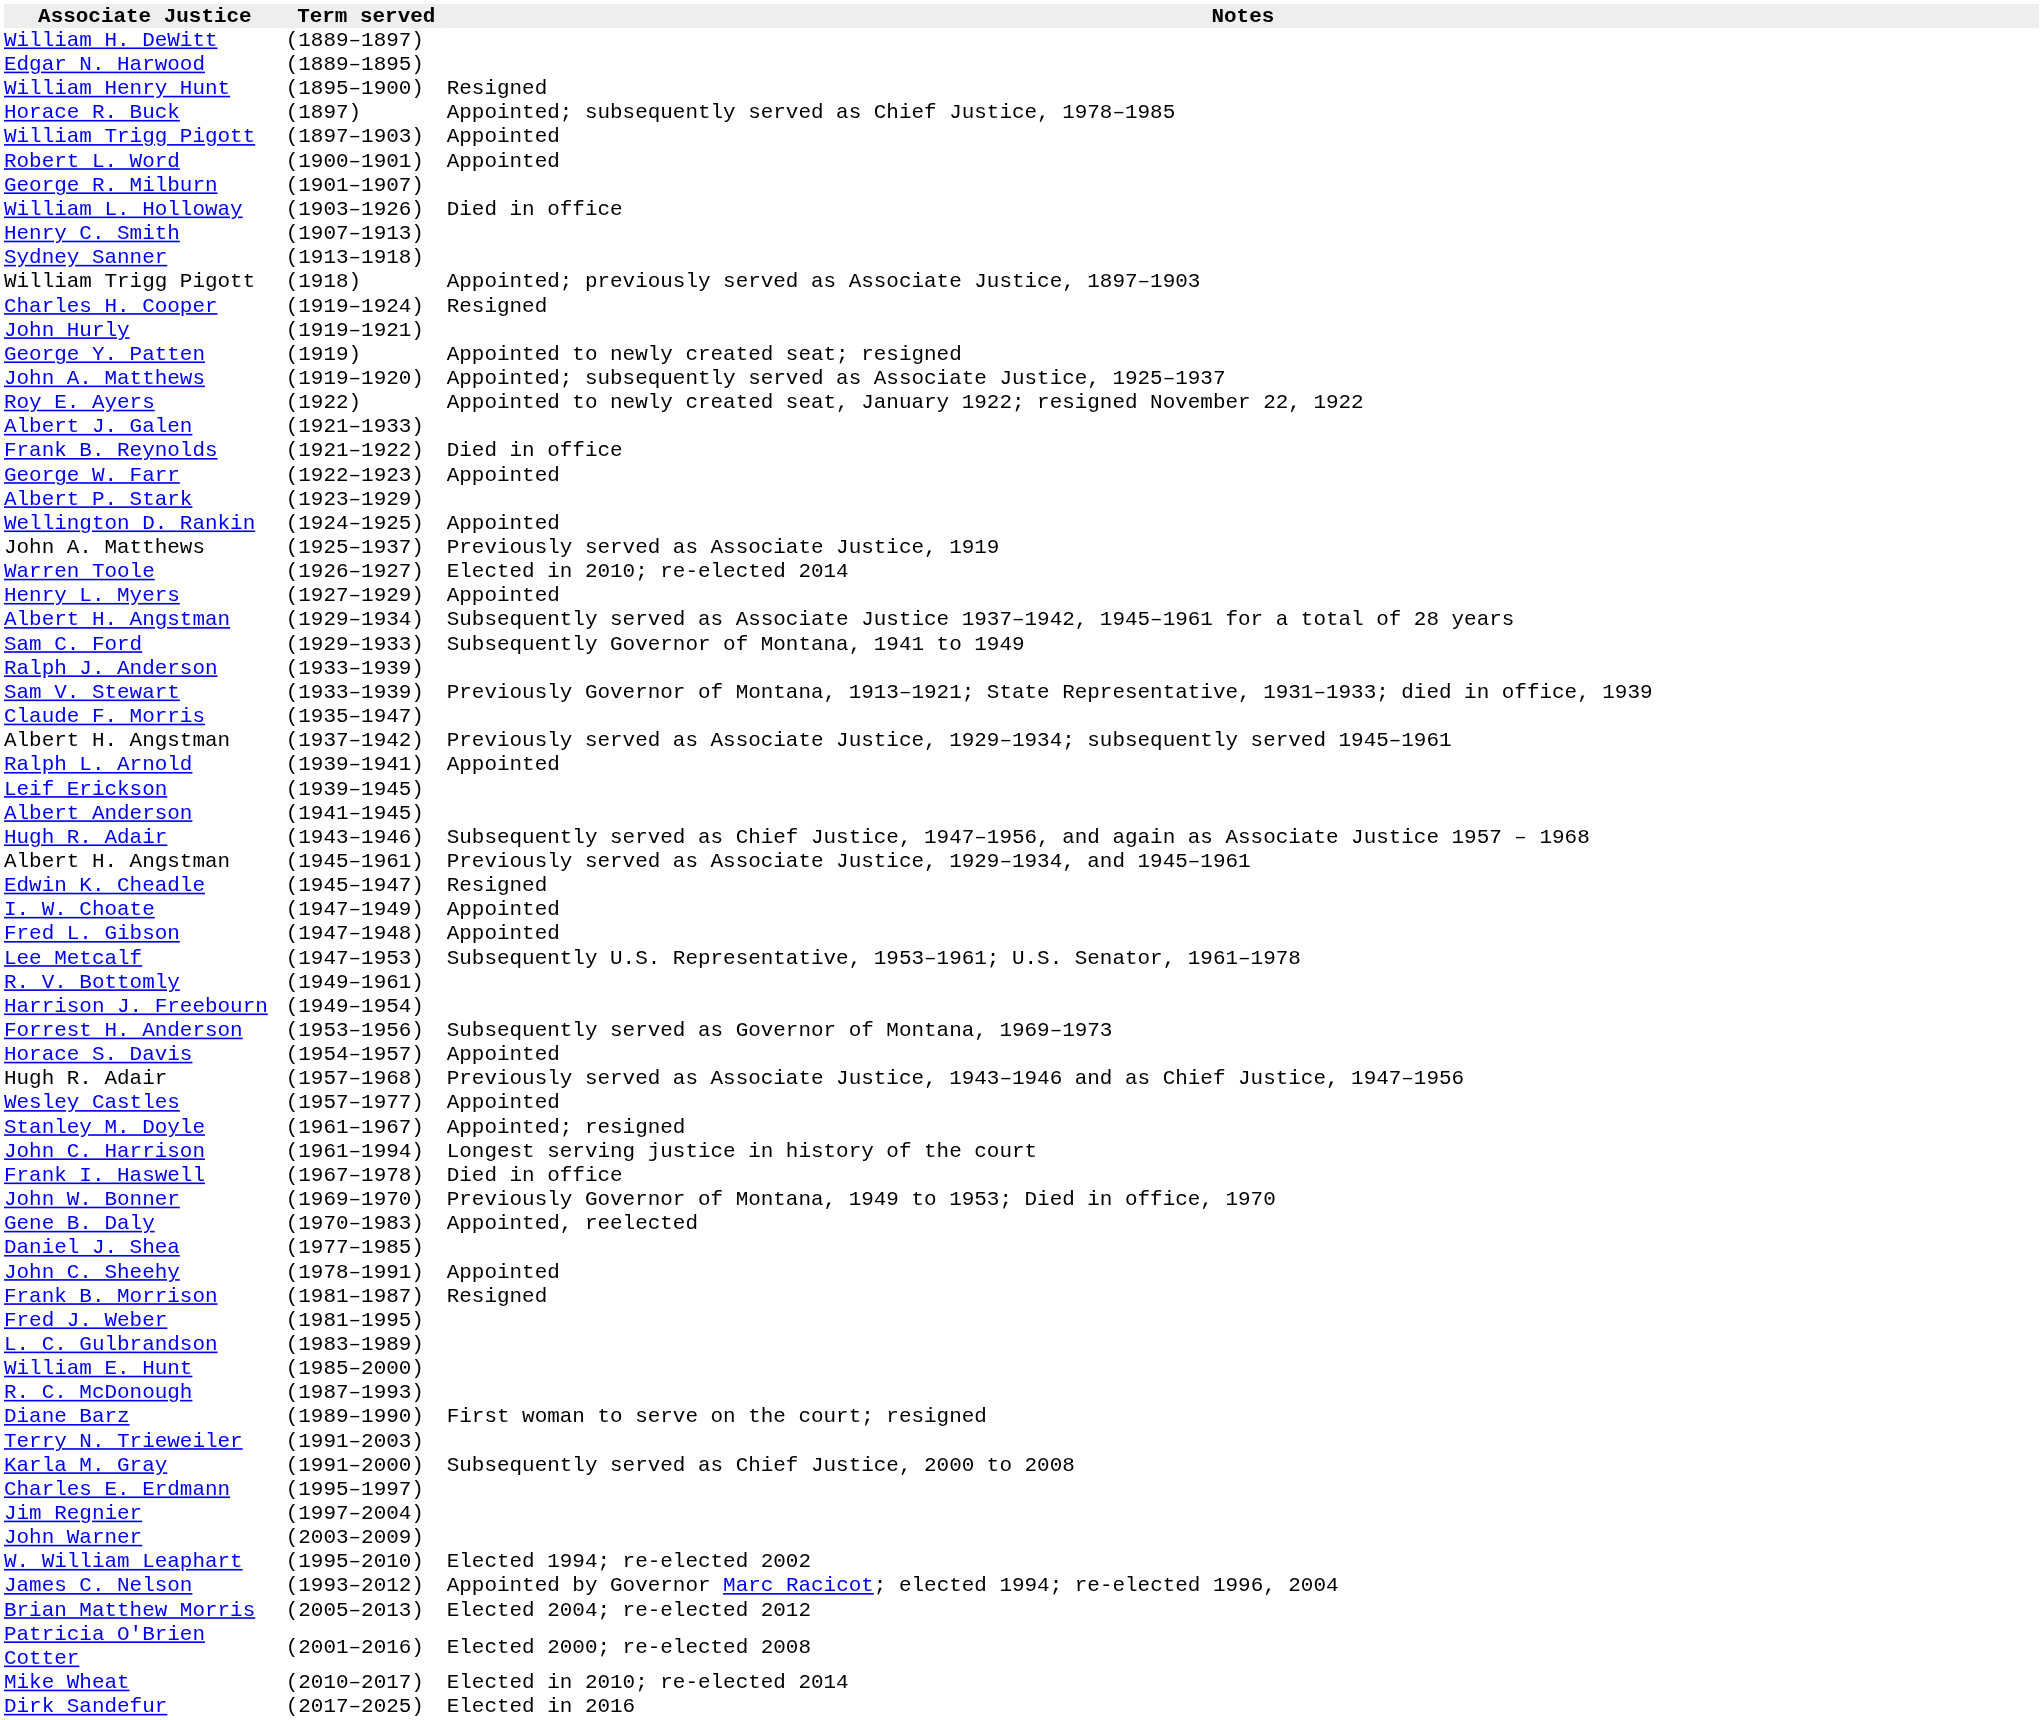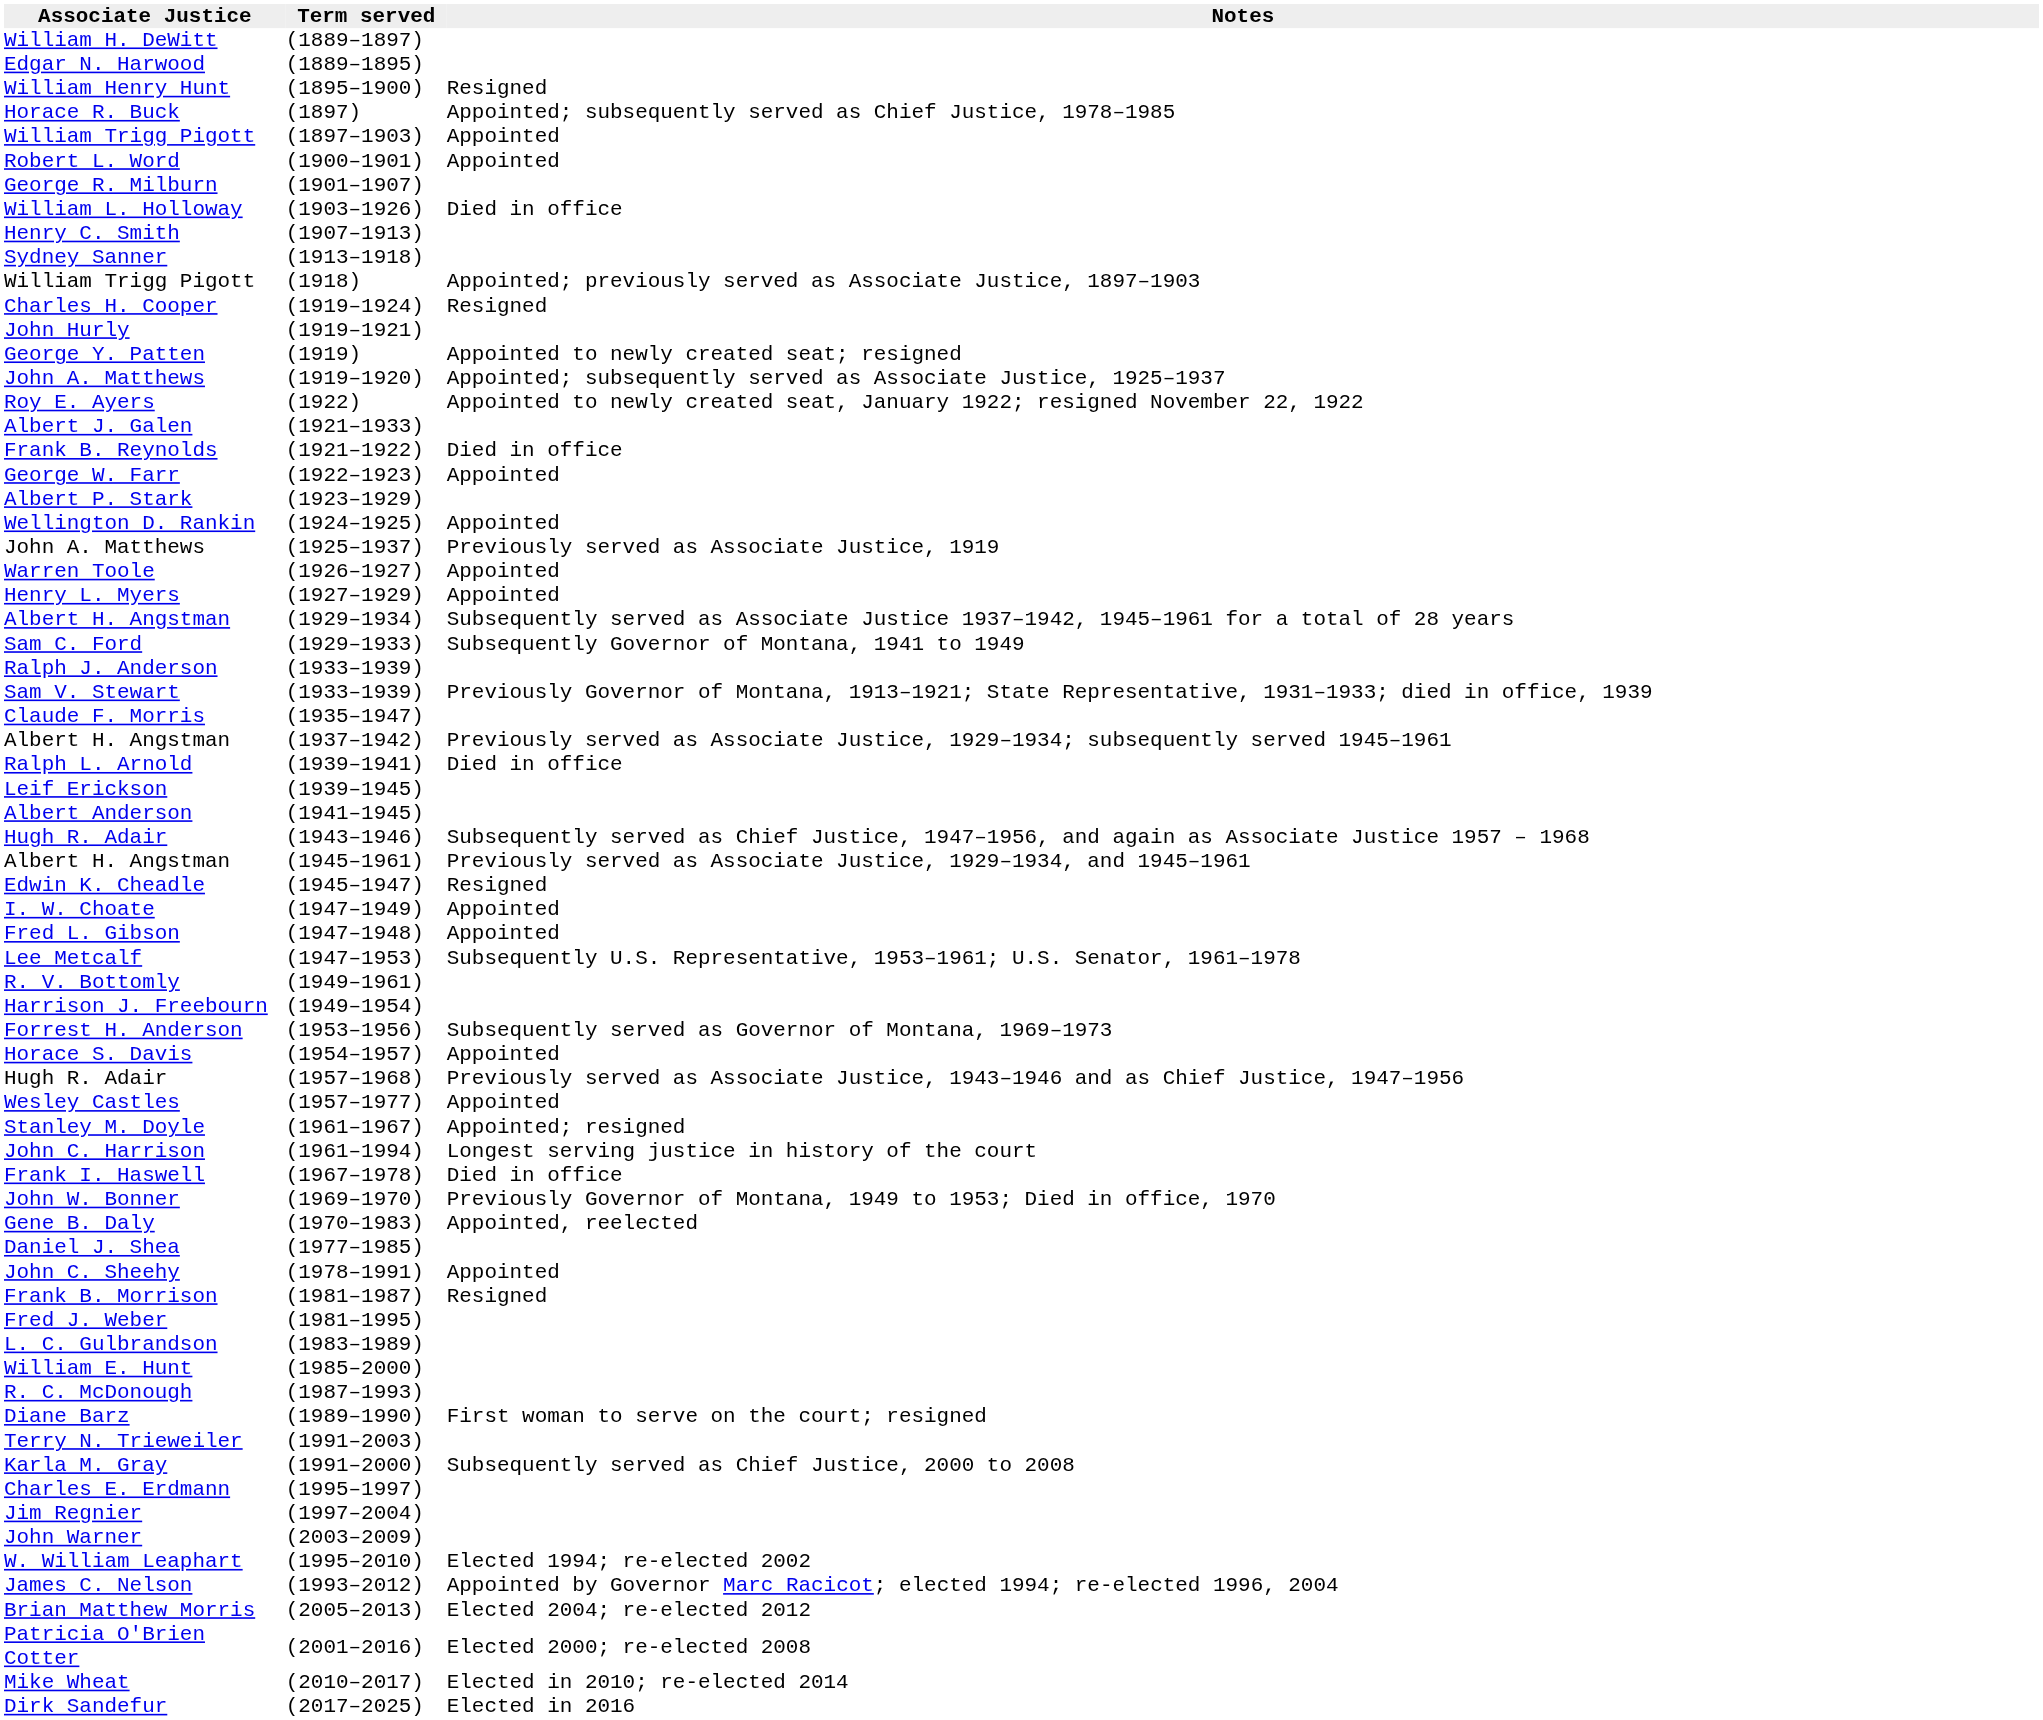Warren Toole | Notes: Elected in 2010; re-elected 2014 -> Appointed
Ralph L. Arnold | Notes: Appointed -> Died in office
